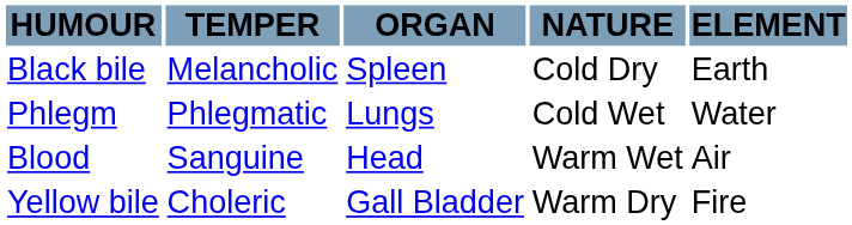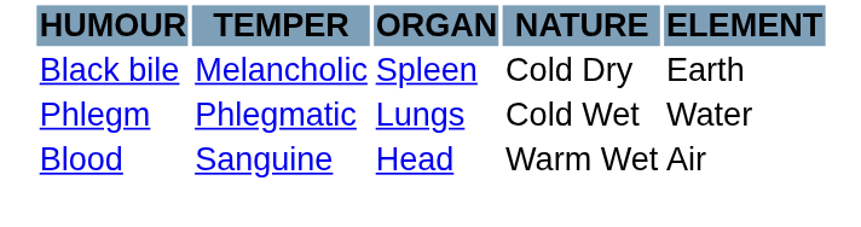- row: Yellow bile | Choleric | Gall Bladder | Warm Dry | Fire
